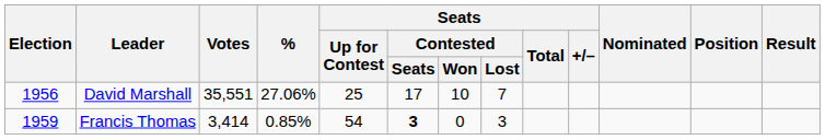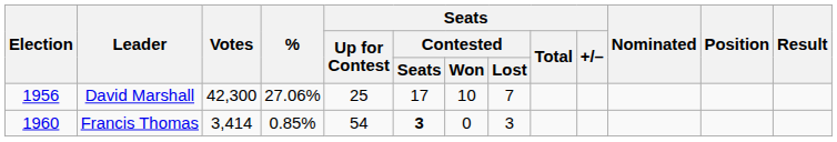David Marshall | Votes: 35,551 -> 42,300
Francis Thomas | Election: 1959 -> 1960
